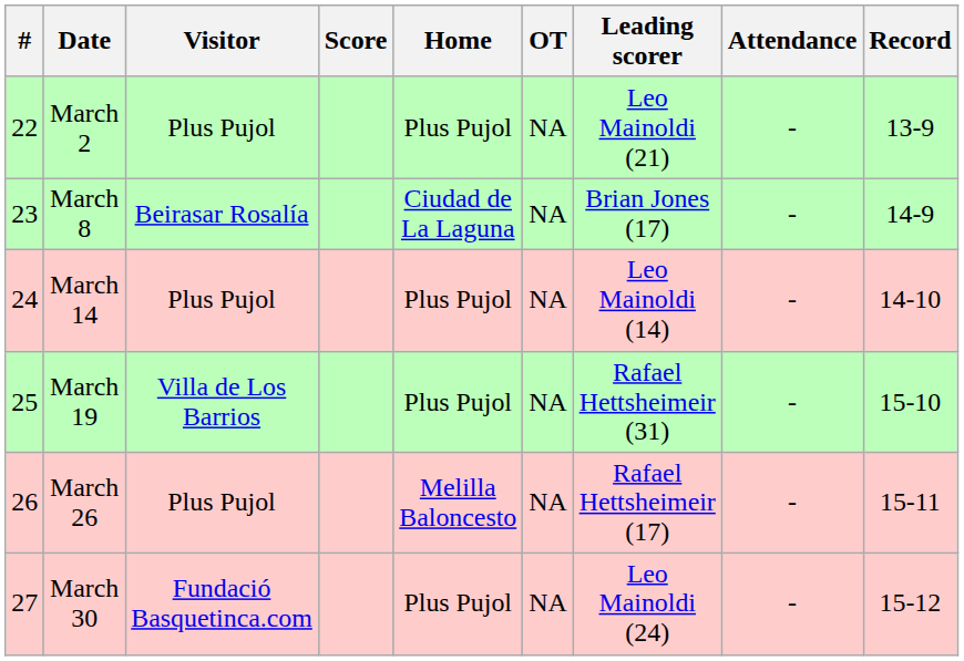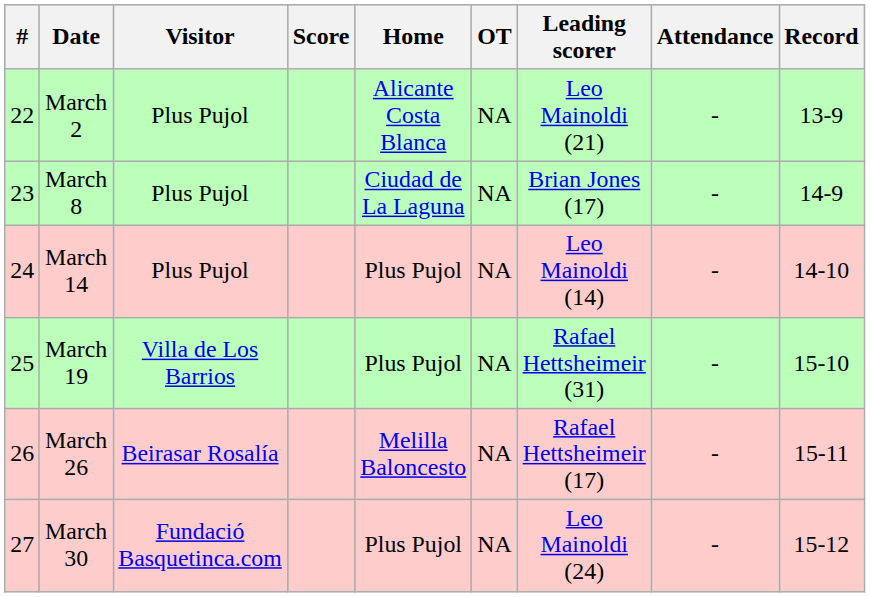March 2 | Home: Plus Pujol -> Alicante Costa Blanca
March 8 | Visitor: Beirasar Rosalía -> Plus Pujol
March 26 | Visitor: Plus Pujol -> Beirasar Rosalía
